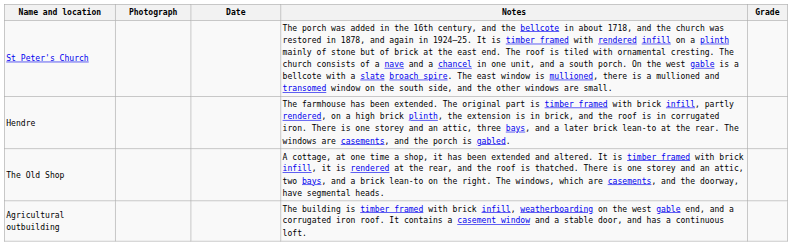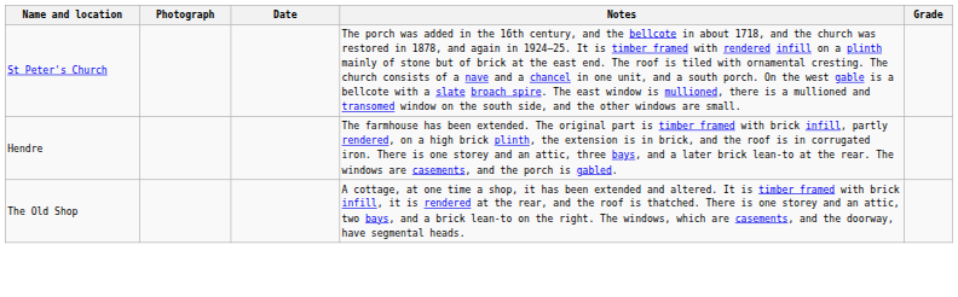- row: Agricultural outbuilding | The building is timber framed with brick infill, weatherboarding on the west gable end, and a corrugated iron roof. It contains a casement window and a stable door, and has a continuous loft.
